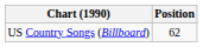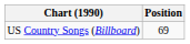US Country Songs (Billboard) | Position: 62 -> 69
